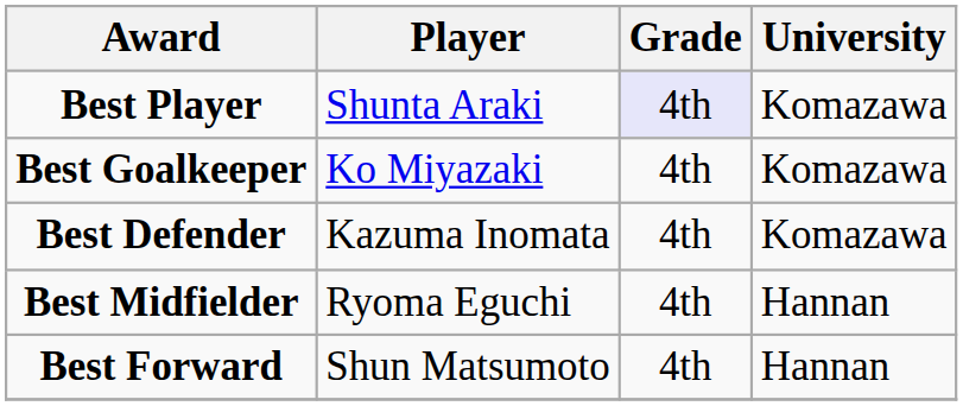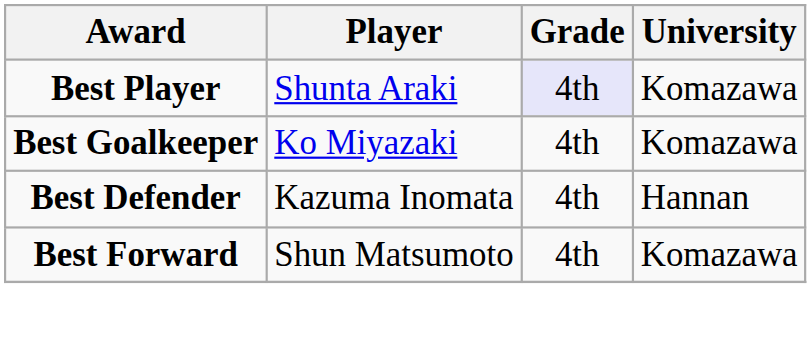Best Defender | University: Komazawa -> Hannan
- row: Best Midfielder | Ryoma Eguchi | 4th | Hannan
Best Forward | University: Hannan -> Komazawa
